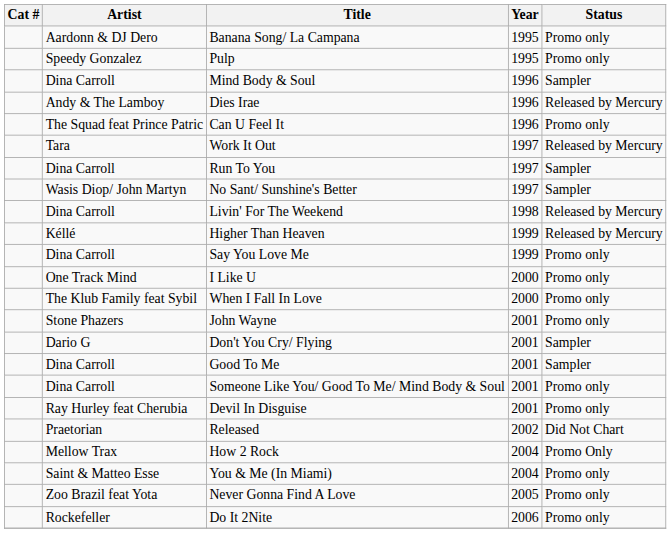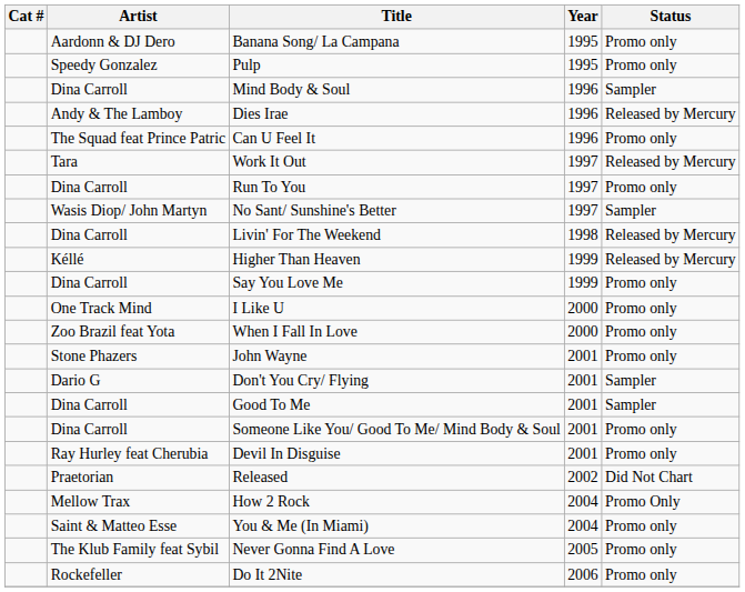Run To You | Status: Sampler -> Promo only
When I Fall In Love | Artist: The Klub Family feat Sybil -> Zoo Brazil feat Yota
Never Gonna Find A Love | Artist: Zoo Brazil feat Yota -> The Klub Family feat Sybil
